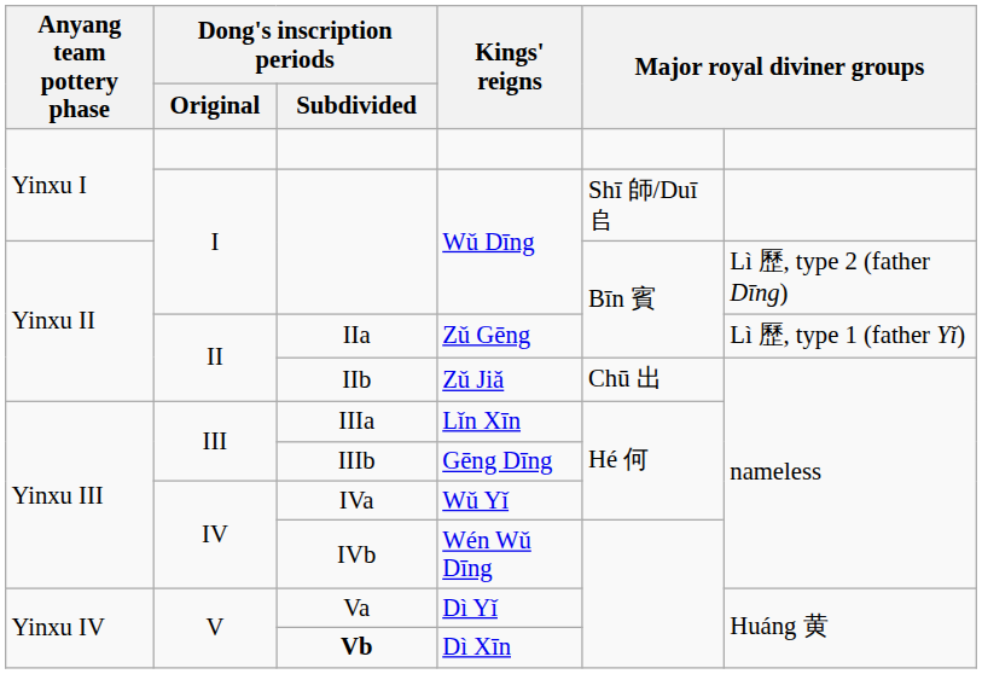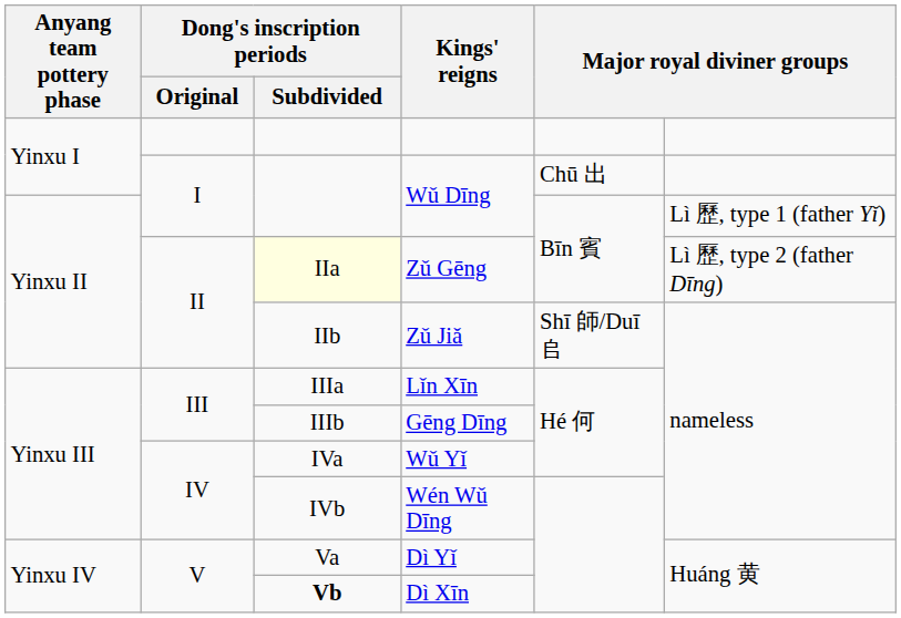Yinxu I / Wǔ Dīng | column 5: Shī 師/Duī 𠂤 -> Chū 出
Yinxu II / Wǔ Dīng | column 6: Lì 歷, type 2 (father Dīng) -> Lì 歷, type 1 (father Yǐ)
Zǔ Gēng | Dong's inscription periods / Subdivided: no background -> lightyellow background
Zǔ Gēng | column 6: Lì 歷, type 1 (father Yǐ) -> Lì 歷, type 2 (father Dīng)
Zǔ Jiǎ | column 5: Chū 出 -> Shī 師/Duī 𠂤
